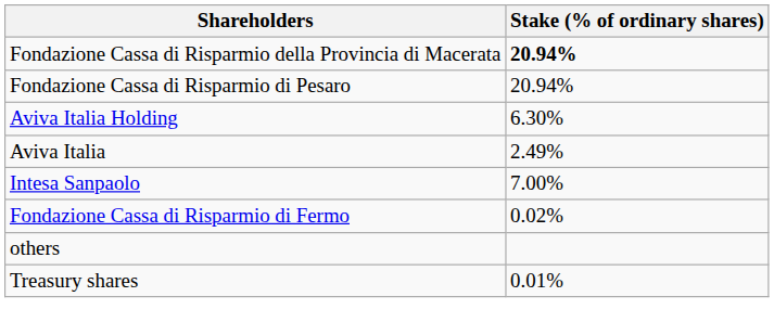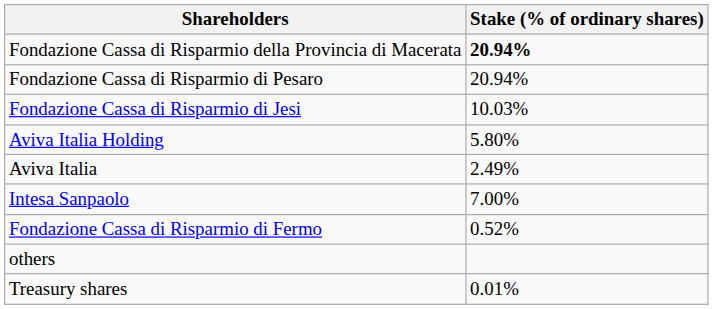+ row: Fondazione Cassa di Risparmio di Jesi | 10.03%
Aviva Italia Holding | Stake (% of ordinary shares): 6.30% -> 5.80%
Fondazione Cassa di Risparmio di Fermo | Stake (% of ordinary shares): 0.02% -> 0.52%
